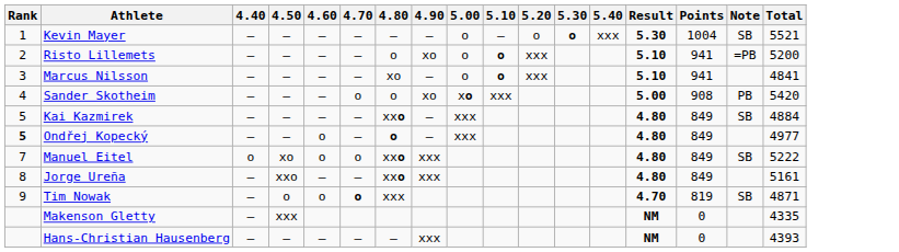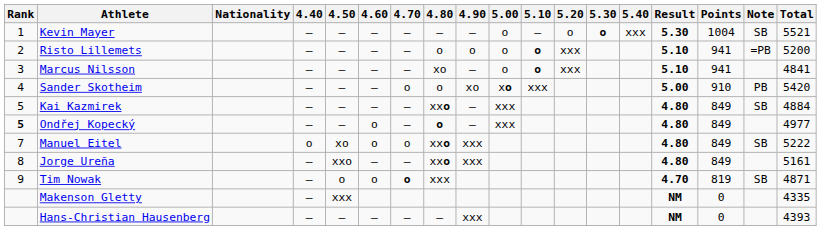+ column: Nationality
Risto Lillemets | 4.90: xo -> o
Sander Skotheim | Points: 908 -> 910
